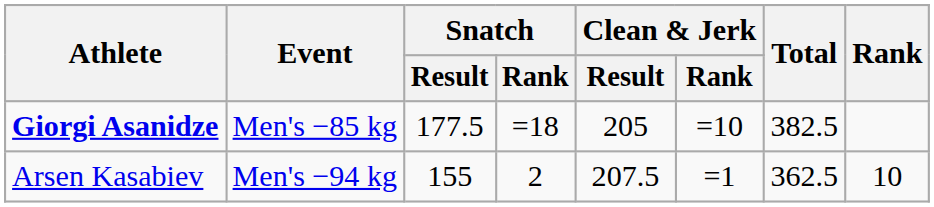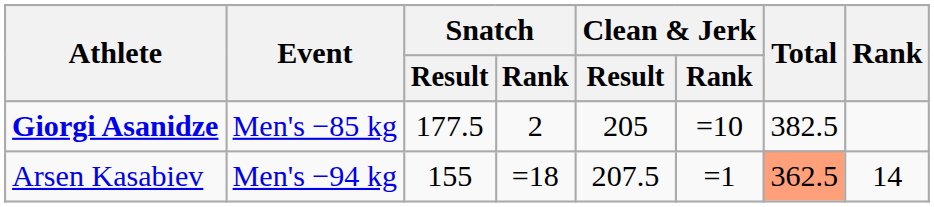Giorgi Asanidze | Snatch / Rank: =18 -> 2
Arsen Kasabiev | Snatch / Rank: 2 -> =18
Arsen Kasabiev | Total: no background -> lightsalmon background
Arsen Kasabiev | Rank: 10 -> 14
